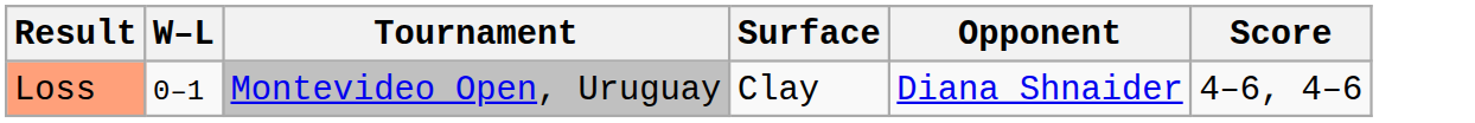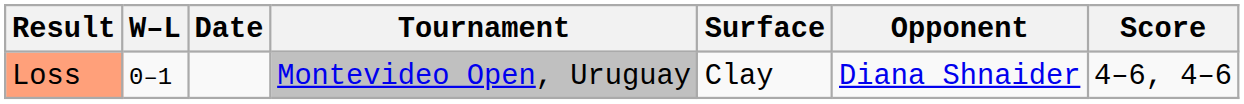+ column: Date
